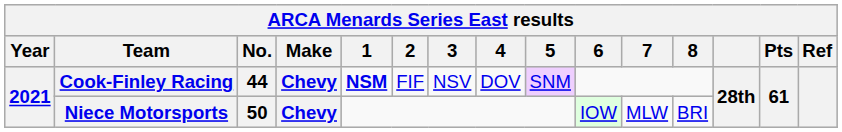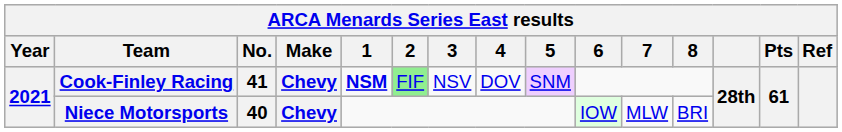Cook-Finley Racing | No.: 44 -> 41
Cook-Finley Racing | 2: no background -> lightgreen background
Niece Motorsports | No.: 50 -> 40
